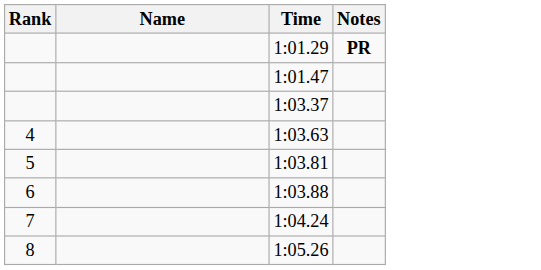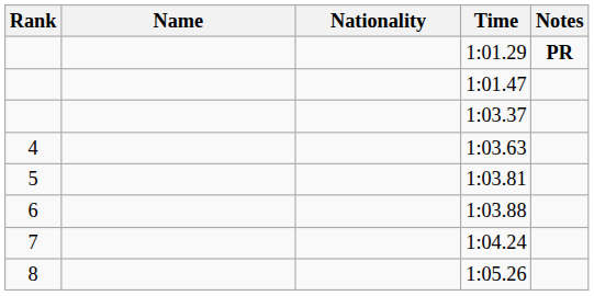+ column: Nationality
